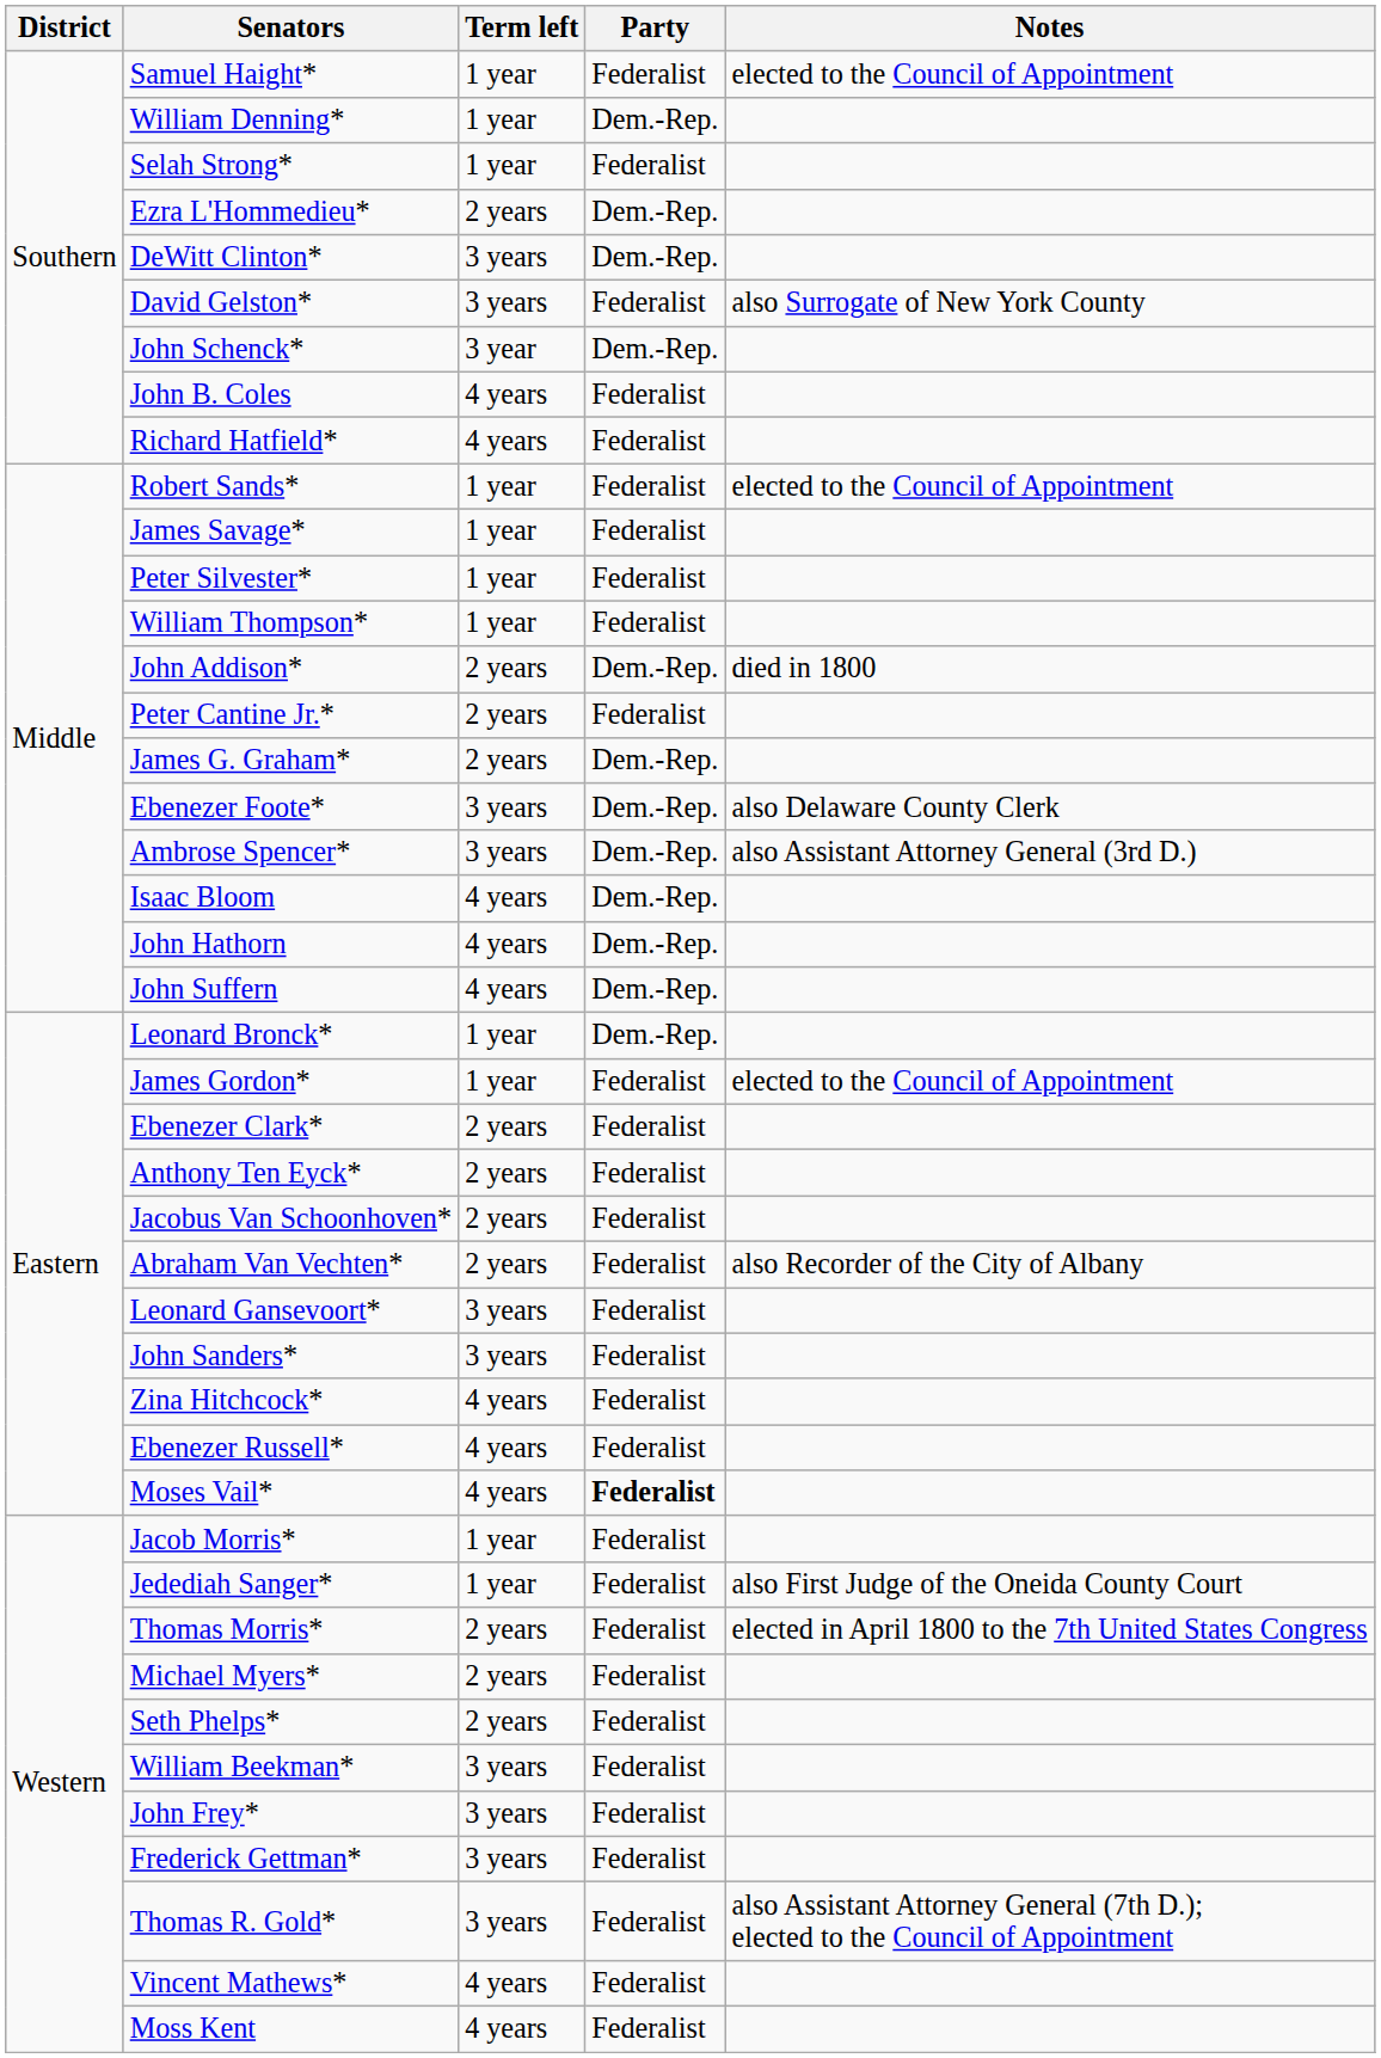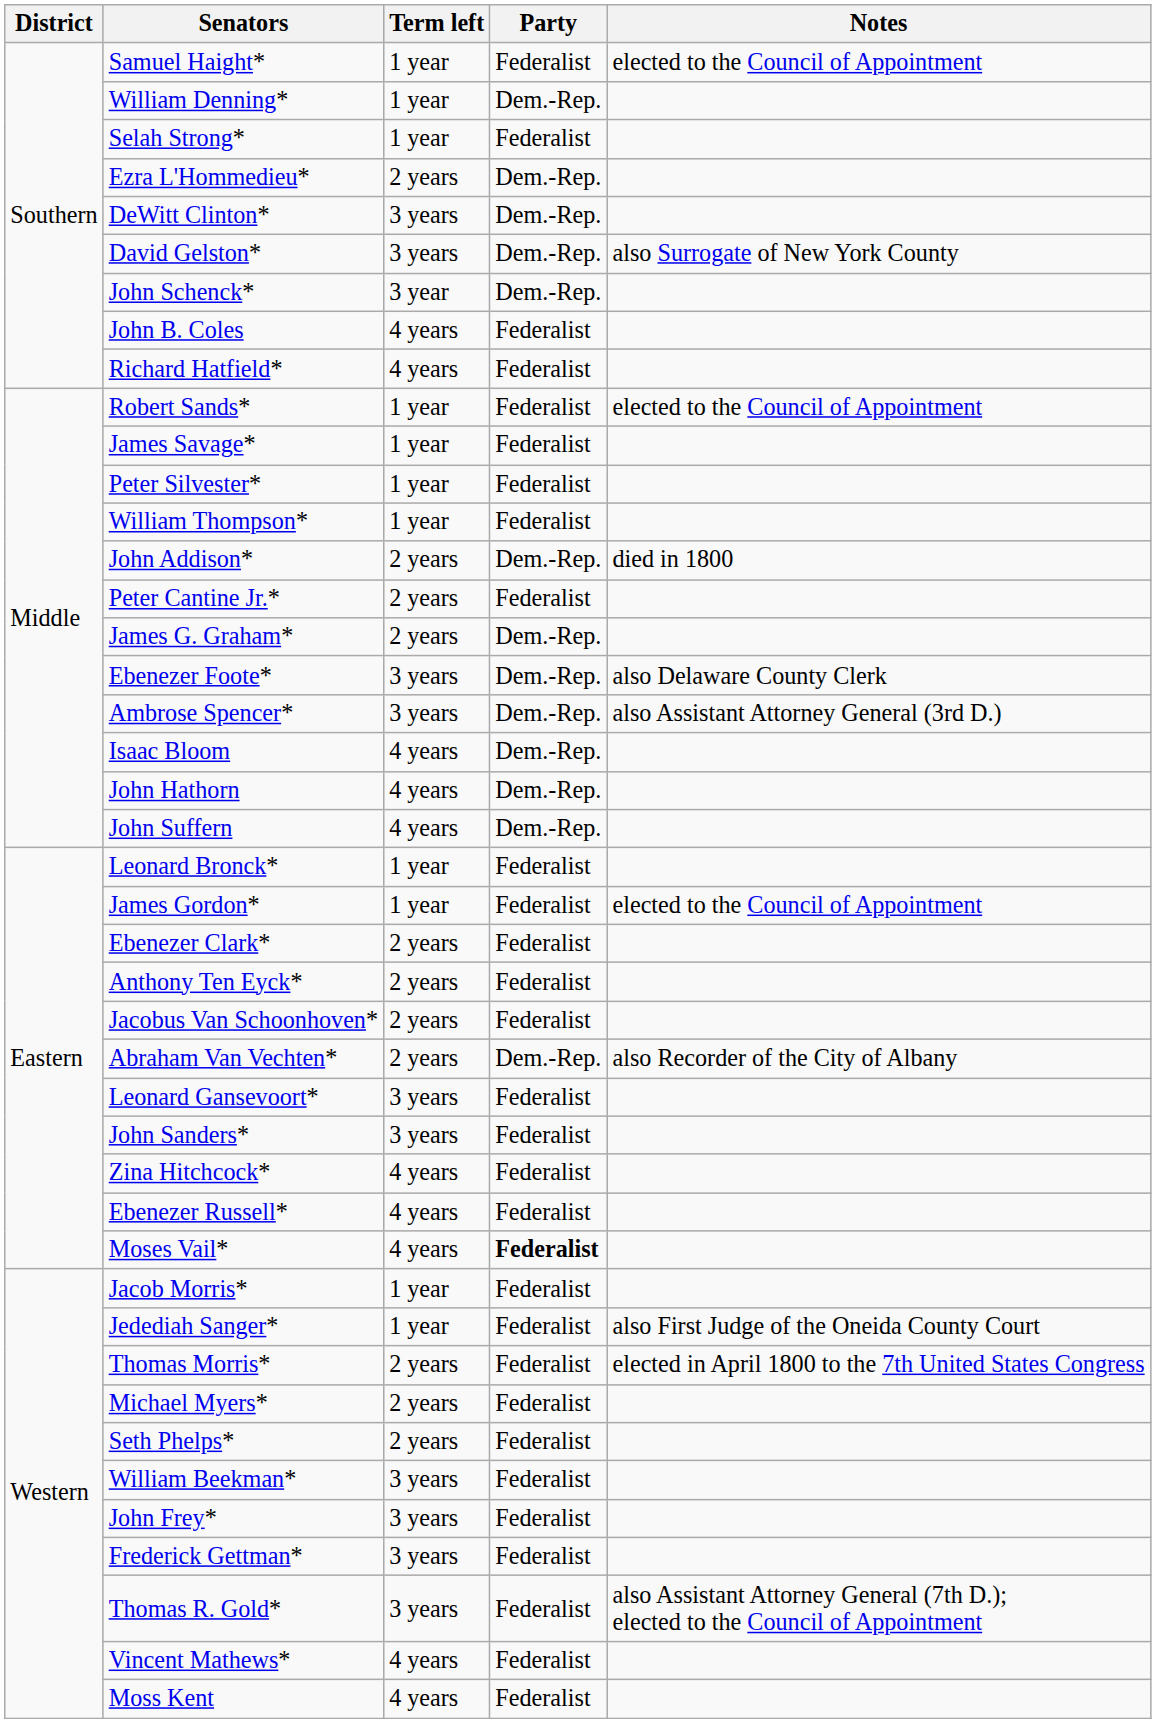David Gelston* | Party: Federalist -> Dem.-Rep.
Leonard Bronck* | Party: Dem.-Rep. -> Federalist
Abraham Van Vechten* | Party: Federalist -> Dem.-Rep.
